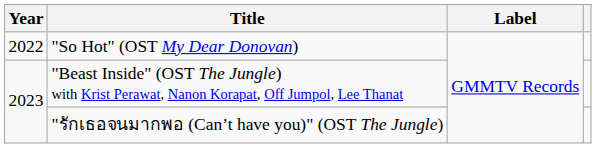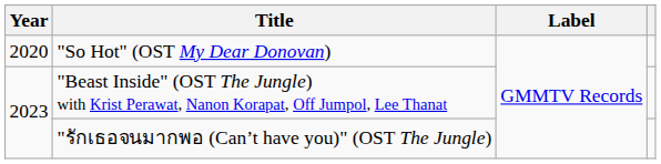"So Hot" (OST My Dear Donovan) | Year: 2022 -> 2020
